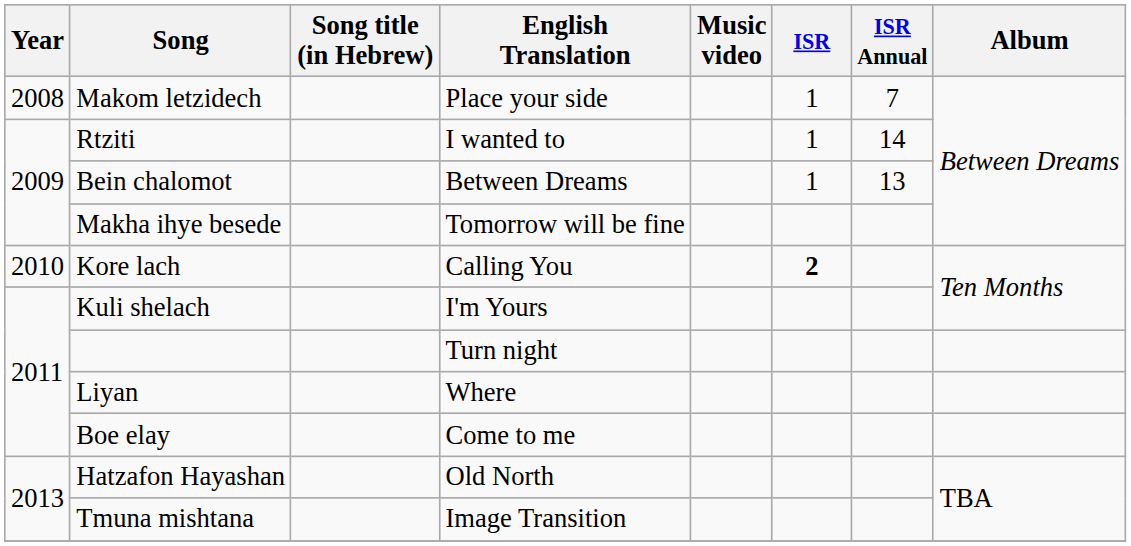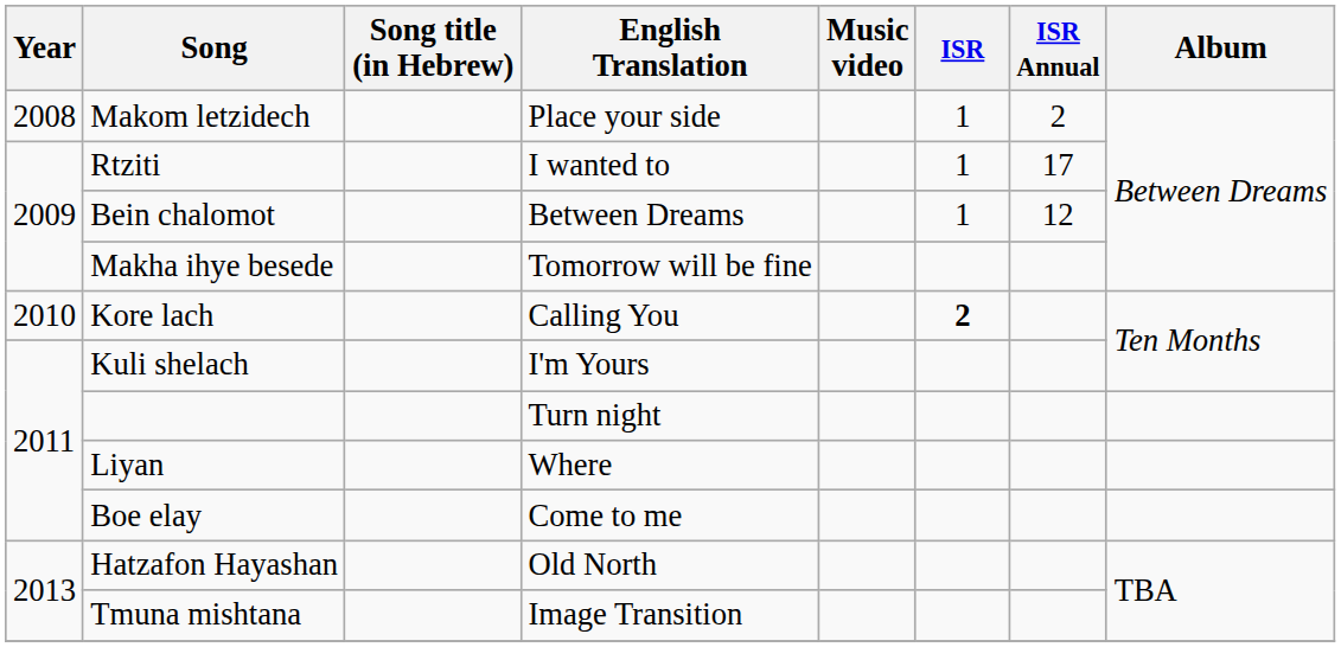Makom letzidech | ISR Annual: 7 -> 2
Rtziti | ISR Annual: 14 -> 17
Bein chalomot | ISR Annual: 13 -> 12
